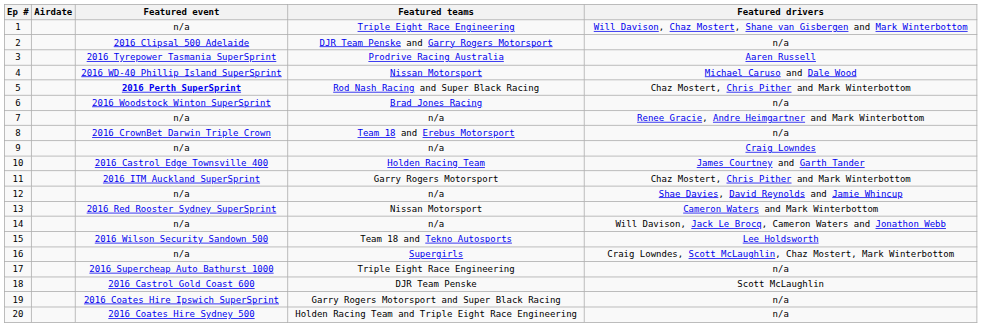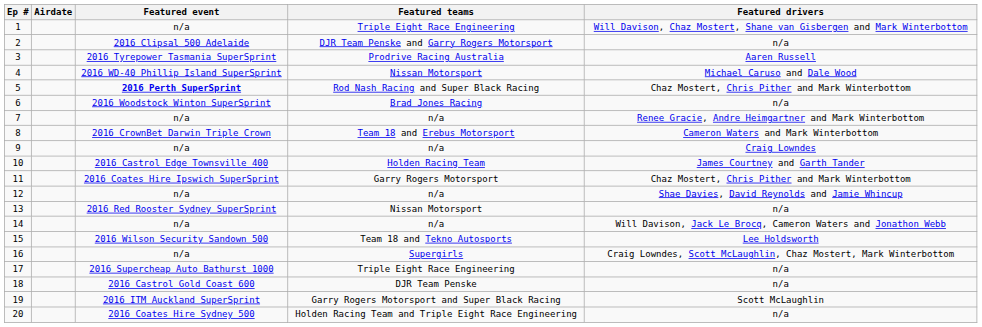8 | Featured drivers: n/a -> Cameron Waters and Mark Winterbottom
11 | Featured event: 2016 ITM Auckland SuperSprint -> 2016 Coates Hire Ipswich SuperSprint
13 | Featured drivers: Cameron Waters and Mark Winterbottom -> n/a
18 | Featured drivers: Scott McLaughlin -> n/a
19 | Featured event: 2016 Coates Hire Ipswich SuperSprint -> 2016 ITM Auckland SuperSprint
19 | Featured drivers: n/a -> Scott McLaughlin
